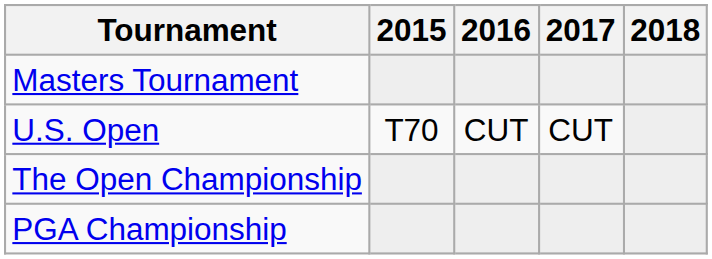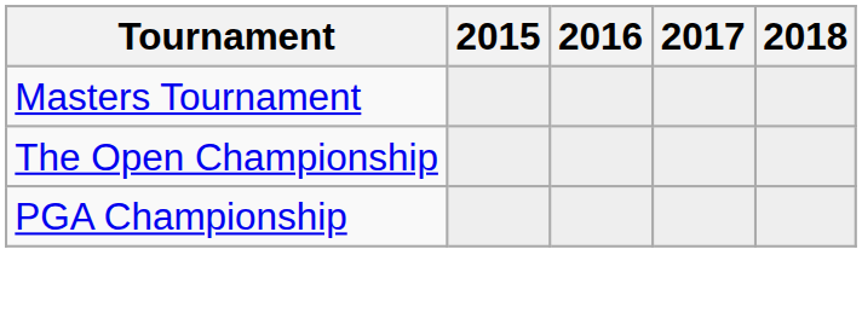- row: U.S. Open | T70 | CUT | CUT
